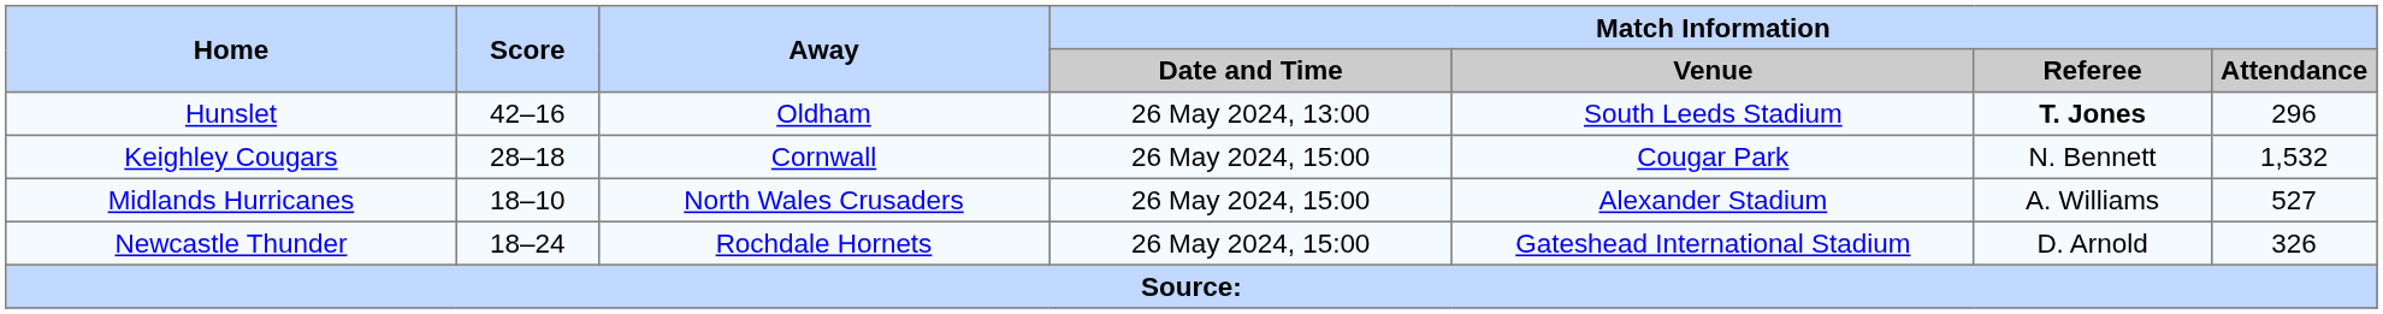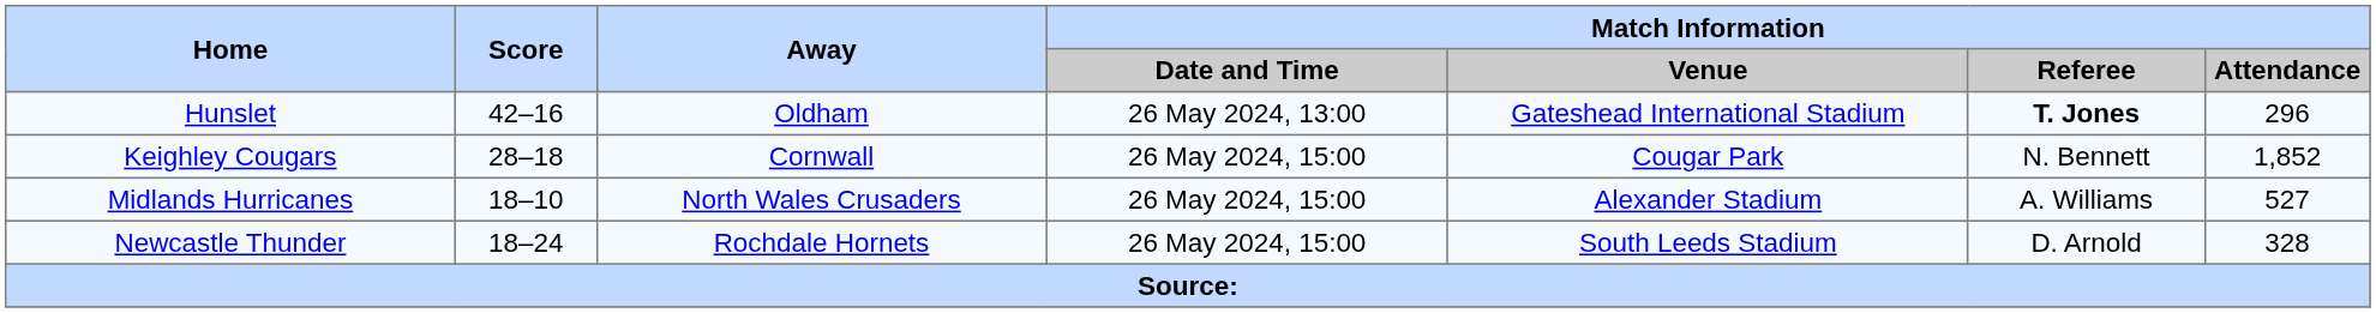Hunslet | Match Information / Venue: South Leeds Stadium -> Gateshead International Stadium
Keighley Cougars | Match Information / Attendance: 1,532 -> 1,852
Newcastle Thunder | Match Information / Venue: Gateshead International Stadium -> South Leeds Stadium
Newcastle Thunder | Match Information / Attendance: 326 -> 328
